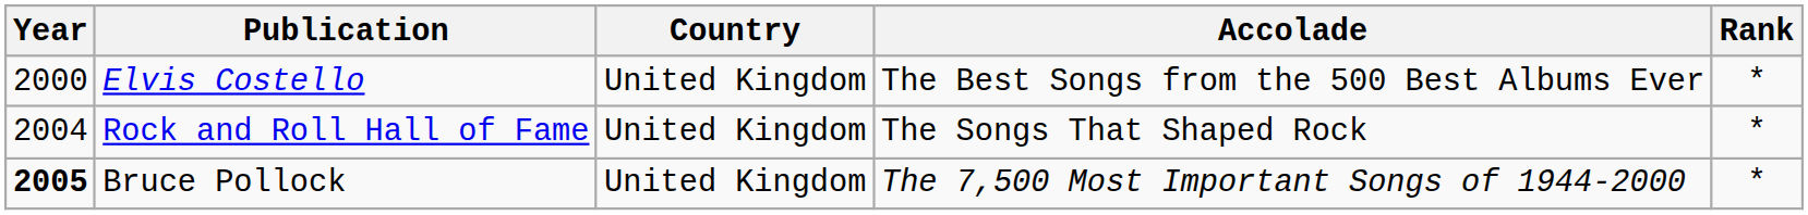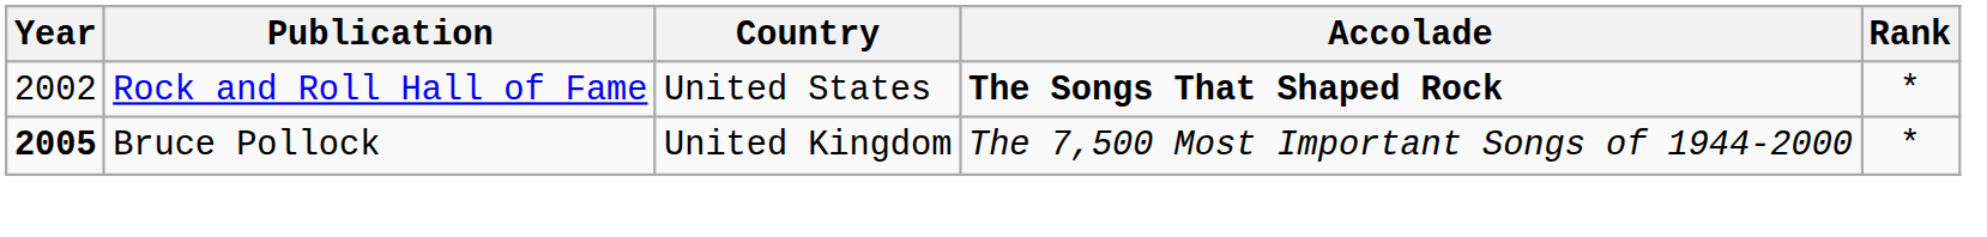- row: 2000 | Elvis Costello | United Kingdom | The Best Songs from the 500 Best Albums Ever | *
Rock and Roll Hall of Fame | Year: 2004 -> 2002
Rock and Roll Hall of Fame | Country: United Kingdom -> United States
Rock and Roll Hall of Fame | Accolade: normal -> bold
